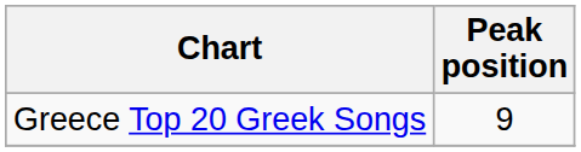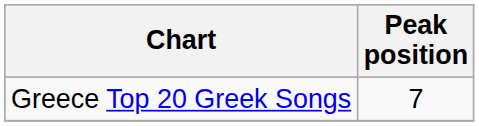Greece Top 20 Greek Songs | Peak position: 9 -> 7
